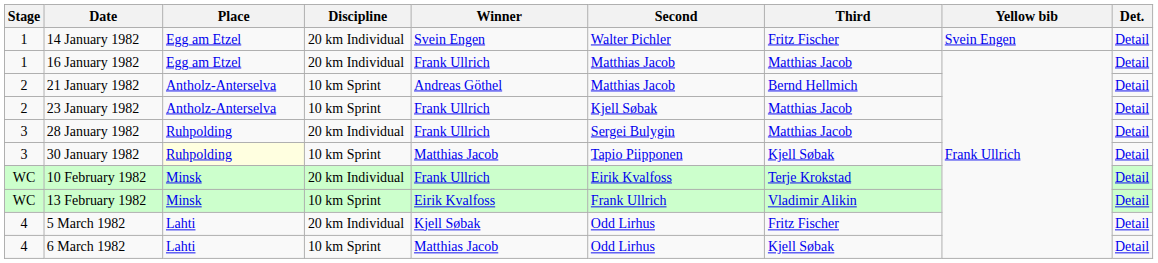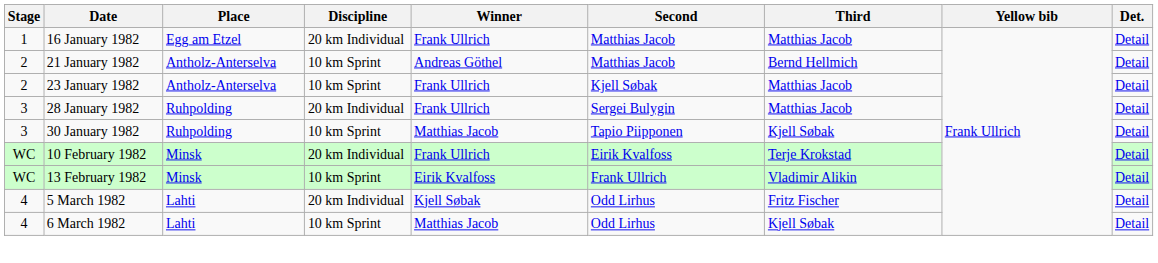- row: 1 | 14 January 1982 | Egg am Etzel | 20 km Individual | Svein Engen | Walter Pichler | Fritz Fischer | Svein Engen | Detail
30 January 1982 | Place: lightyellow background -> no background
